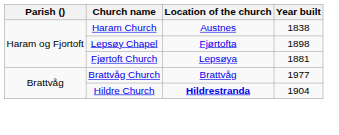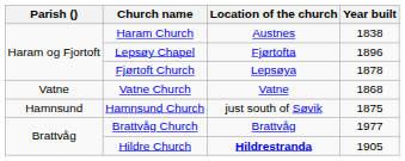Lepsøy Chapel | Year built: 1898 -> 1896
Fjørtoft Church | Year built: 1881 -> 1878
+ row: Vatne | Vatne Church | Vatne | 1868
+ row: Hamnsund | Hamnsund Church | just south of Søvik | 1875
Hildre Church | Year built: 1904 -> 1905
